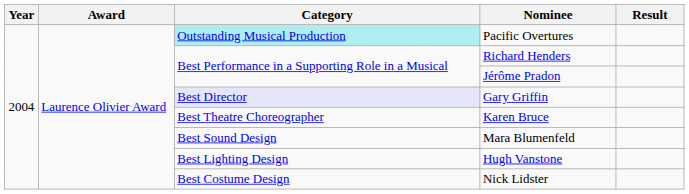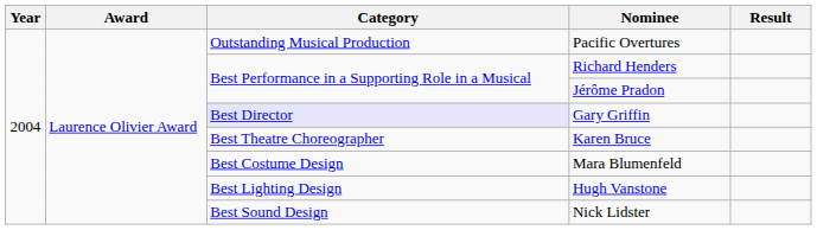Pacific Overtures | Category: paleturquoise background -> no background
Mara Blumenfeld | Category: Best Sound Design -> Best Costume Design
Nick Lidster | Category: Best Costume Design -> Best Sound Design
